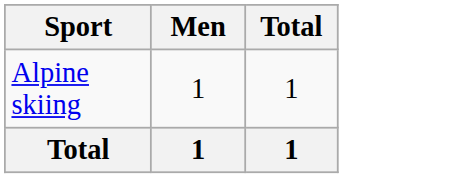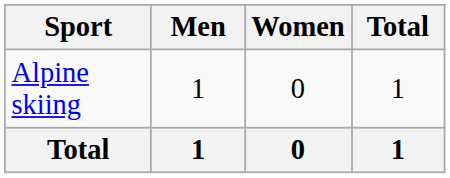+ column: Women | 0 | 0
